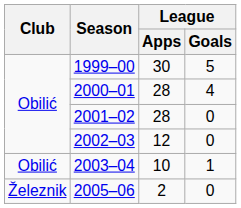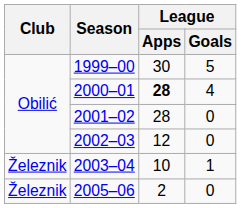2000–01 | League / Apps: normal -> bold
2003–04 | Club: Obilić -> Železnik
